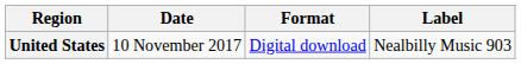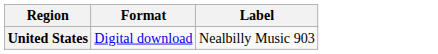- column: Date | 10 November 2017
